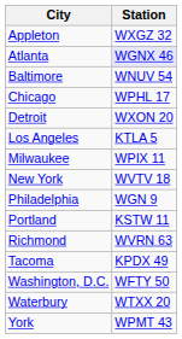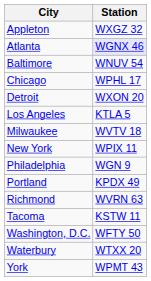Milwaukee | Station: WPIX 11 -> WVTV 18
New York | Station: WVTV 18 -> WPIX 11
Portland | Station: KSTW 11 -> KPDX 49
Tacoma | Station: KPDX 49 -> KSTW 11
